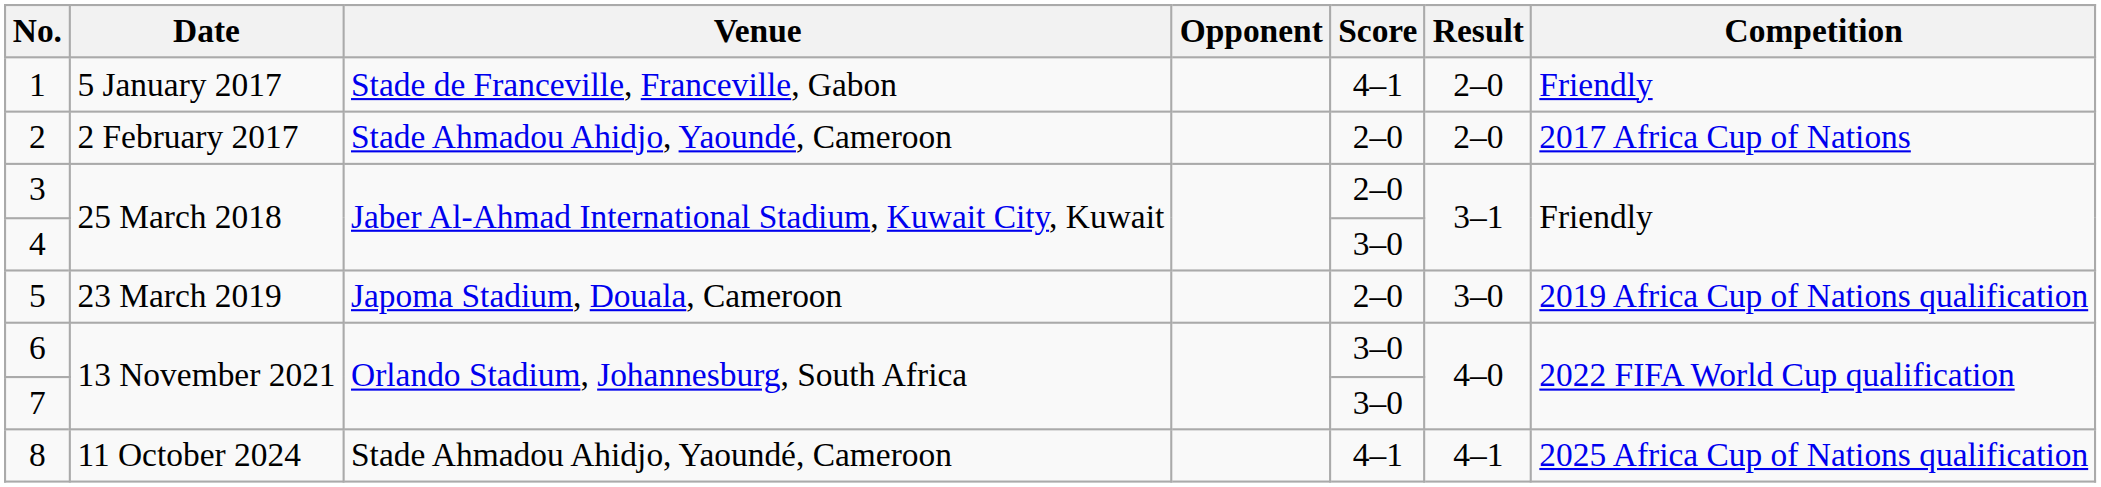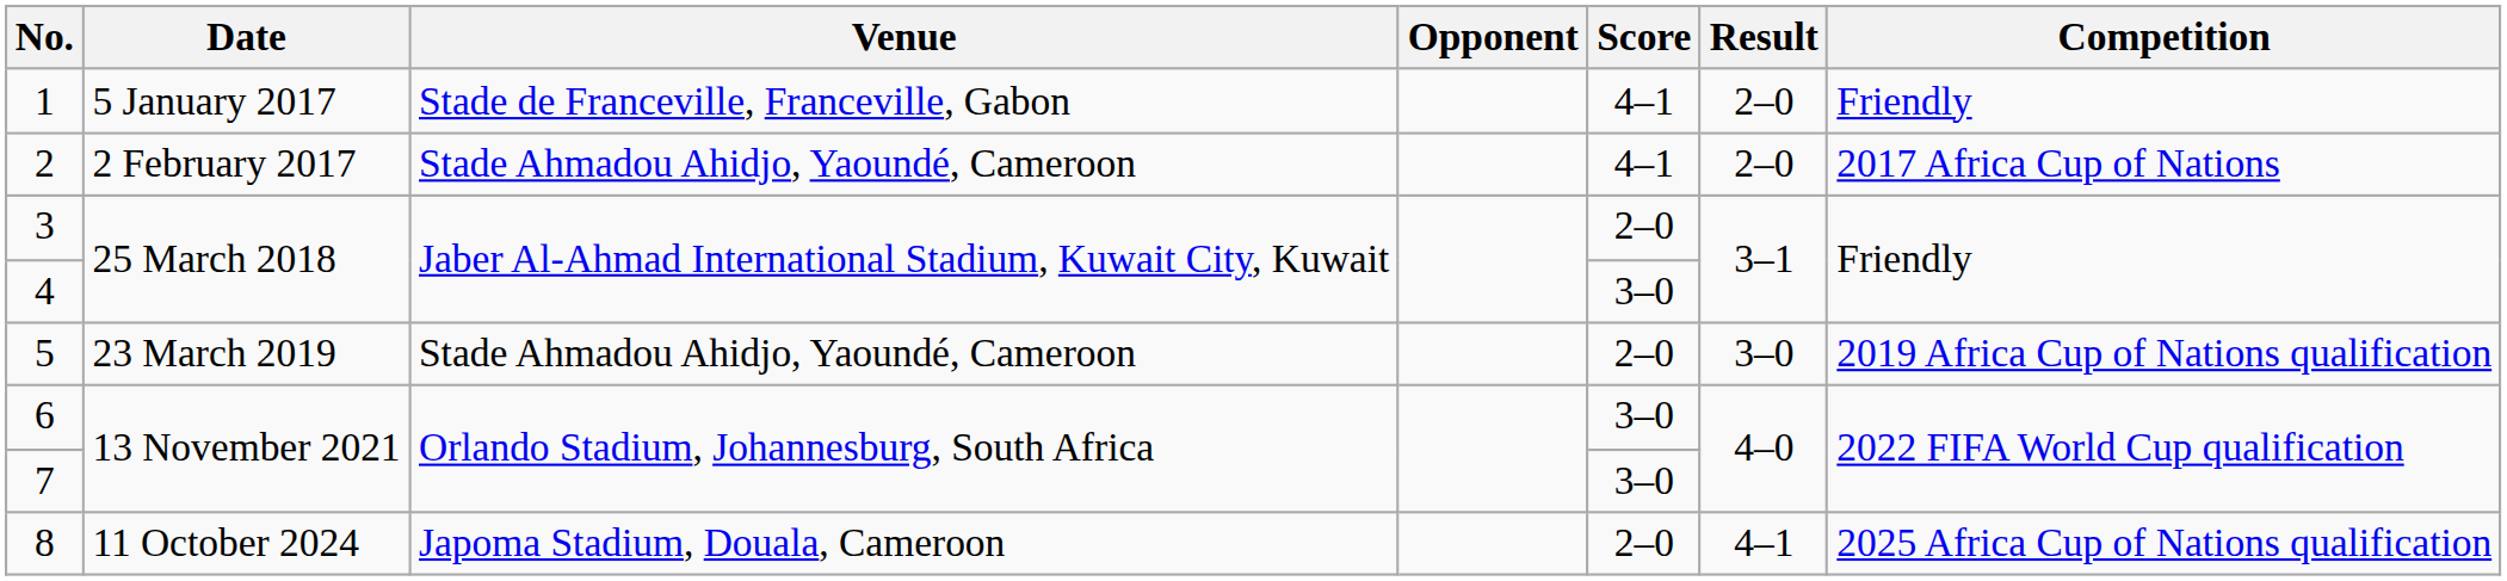2 | Score: 2–0 -> 4–1
5 | Venue: Japoma Stadium, Douala, Cameroon -> Stade Ahmadou Ahidjo, Yaoundé, Cameroon
8 | Venue: Stade Ahmadou Ahidjo, Yaoundé, Cameroon -> Japoma Stadium, Douala, Cameroon
8 | Score: 4–1 -> 2–0
